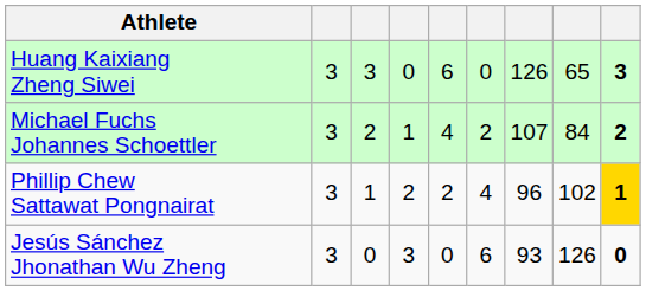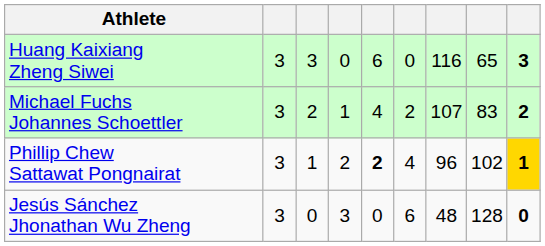Huang Kaixiang Zheng Siwei | column 7: 126 -> 116
Michael Fuchs Johannes Schoettler | column 8: 84 -> 83
Phillip Chew Sattawat Pongnairat | column 5: normal -> bold
Jesús Sánchez Jhonathan Wu Zheng | column 7: 93 -> 48
Jesús Sánchez Jhonathan Wu Zheng | column 8: 126 -> 128
